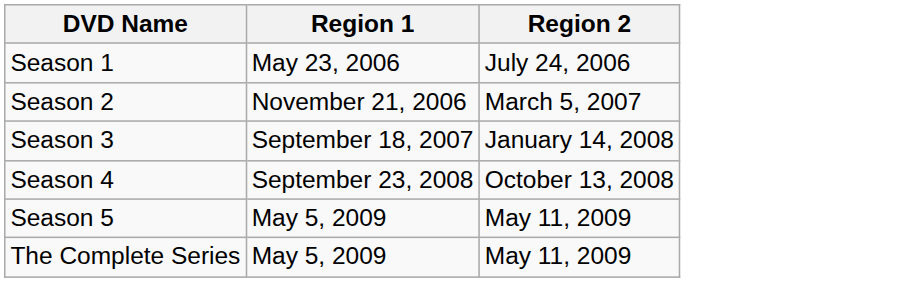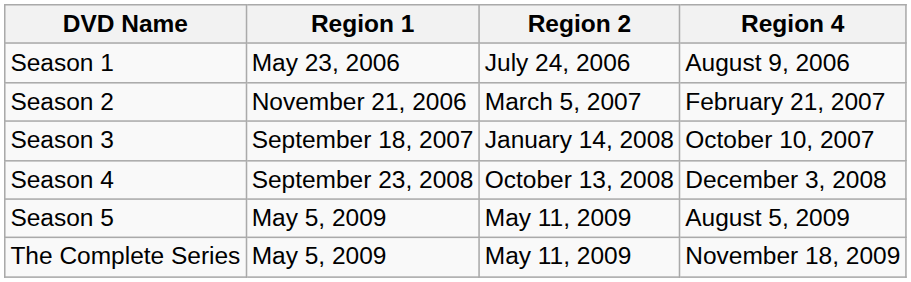+ column: Region 4 | August 9, 2006 | February 21, 2007 | October 10, 2007 | December 3, 2008 | August 5, 2009 | November 18, 2009
